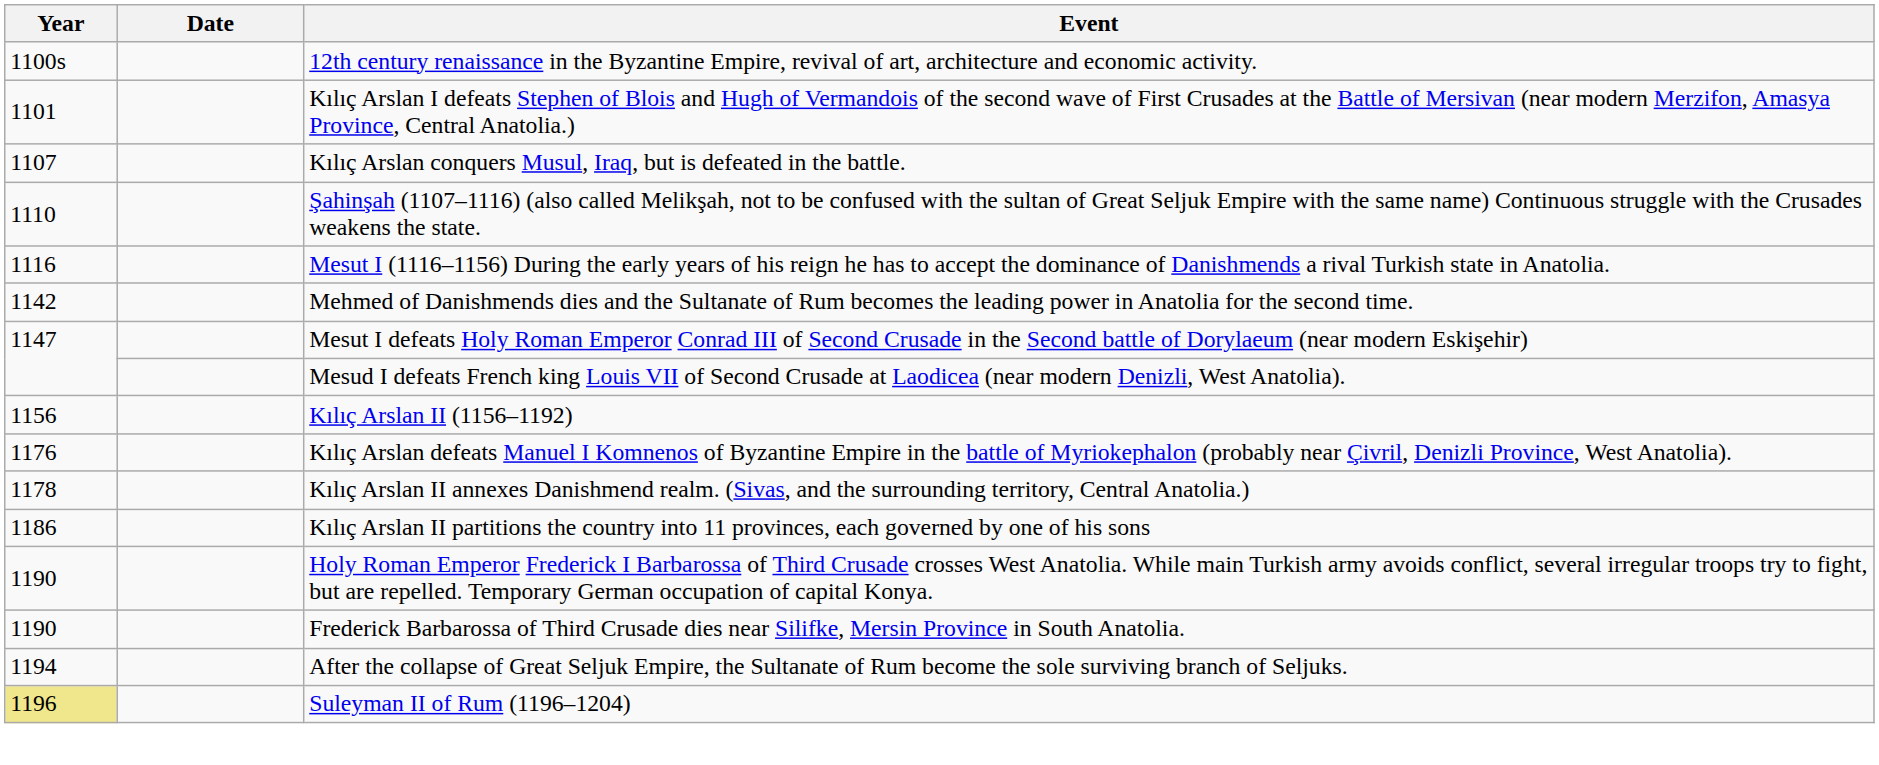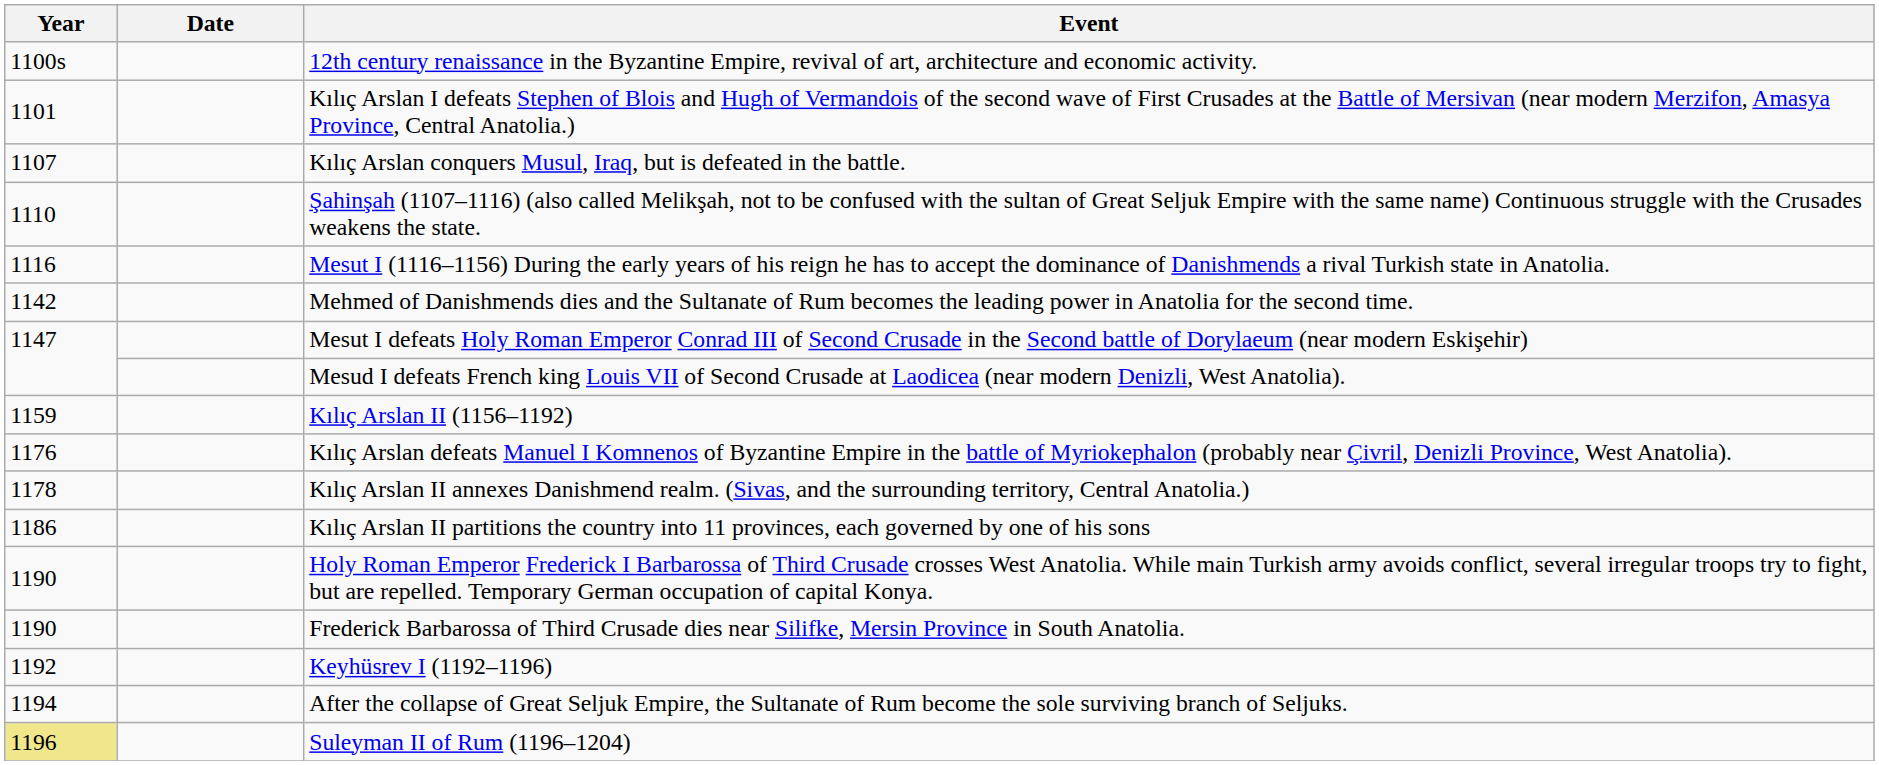Kılıç Arslan II (1156–1192) | Year: 1156 -> 1159
+ row: 1192 | Keyhüsrev I (1192–1196)
